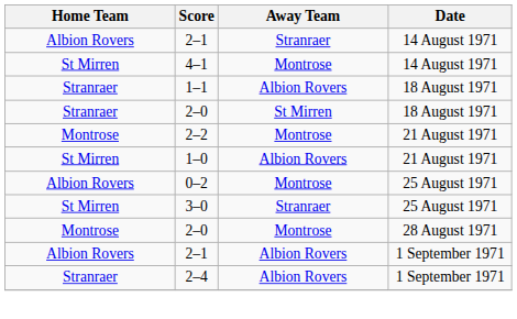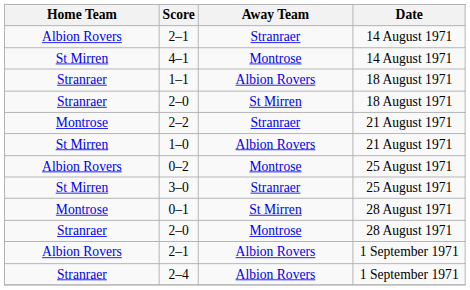2–2 | Away Team: Montrose -> Stranraer
+ row: Montrose | 0–1 | St Mirren | 28 August 1971
2–0 / 28 August 1971 | Home Team: Montrose -> Stranraer
